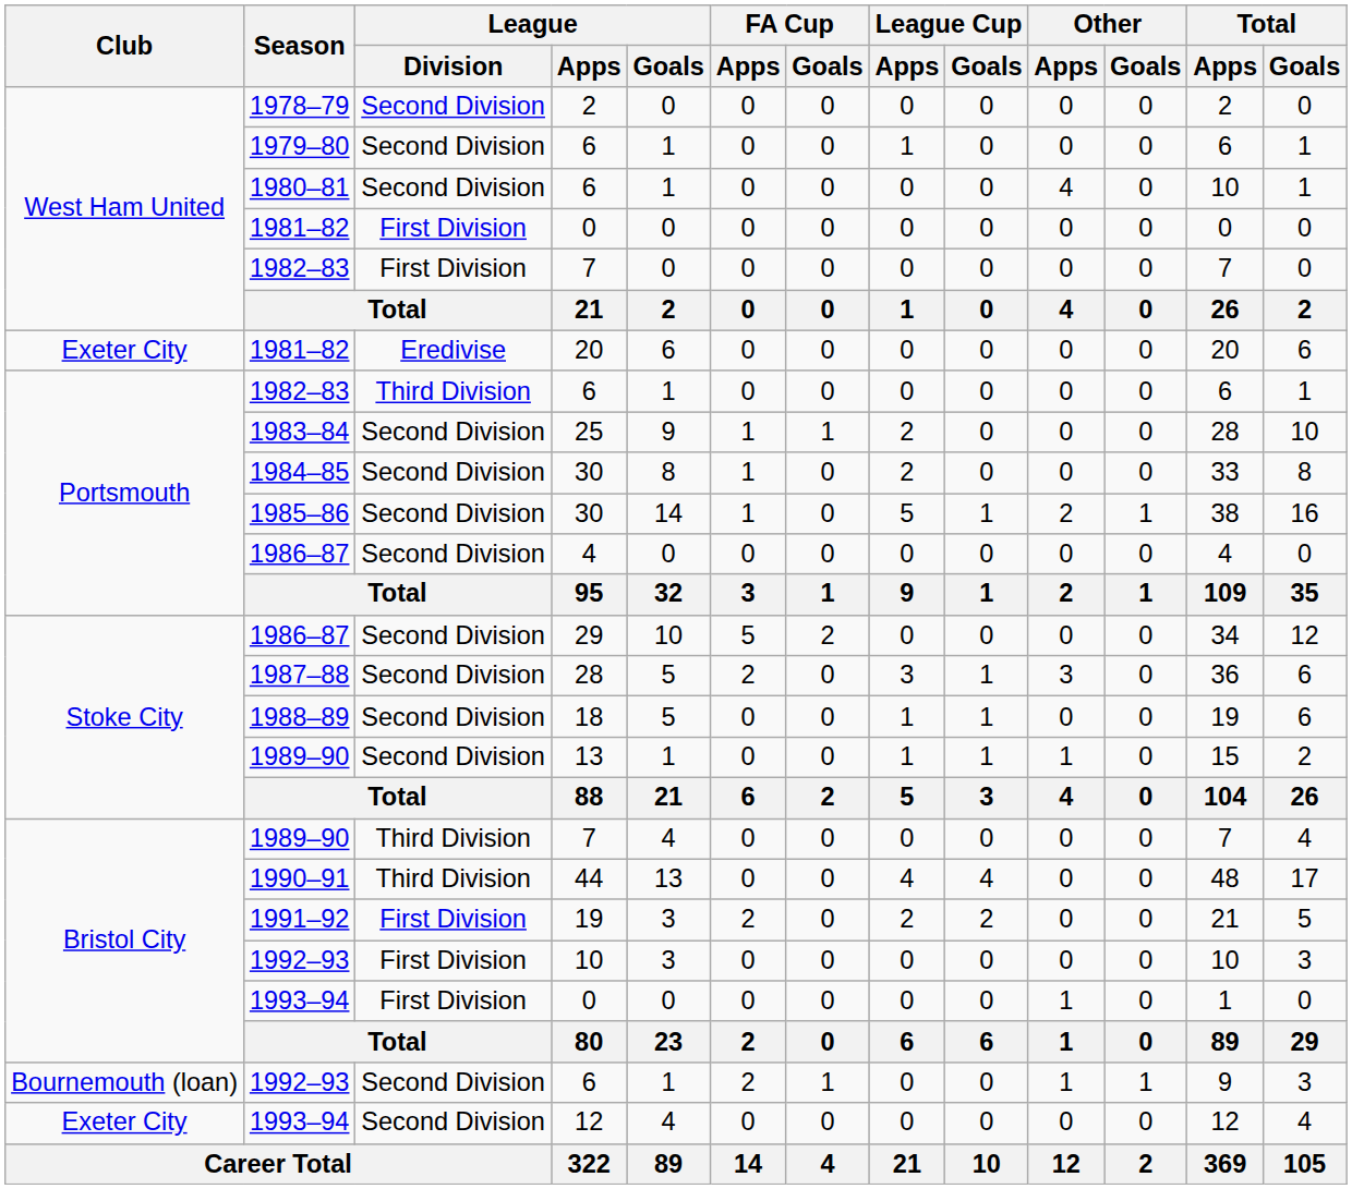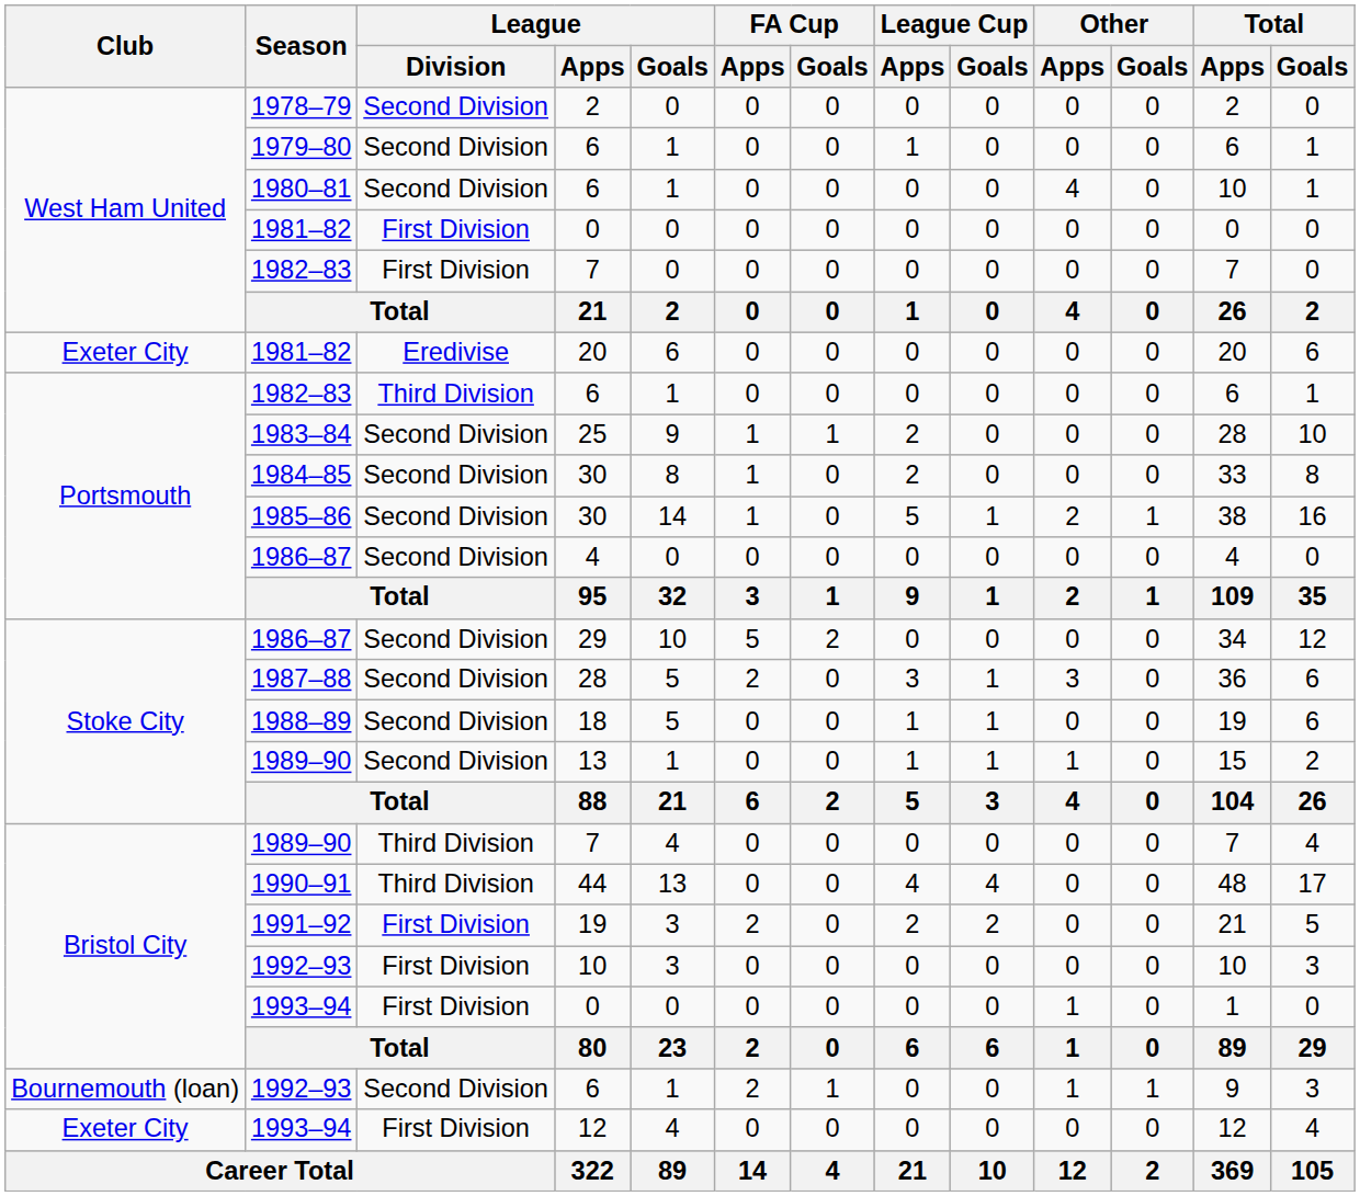1993–94 / 12 | League / Division: Second Division -> First Division
